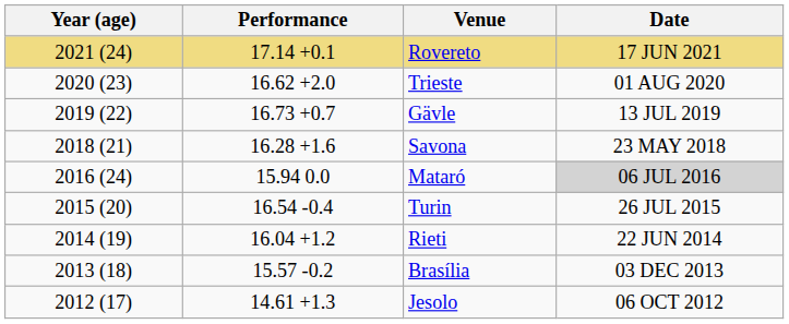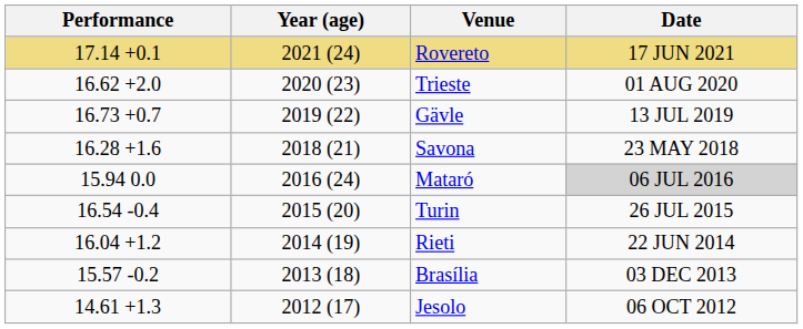columns swapped: Year (age) <-> Performance
